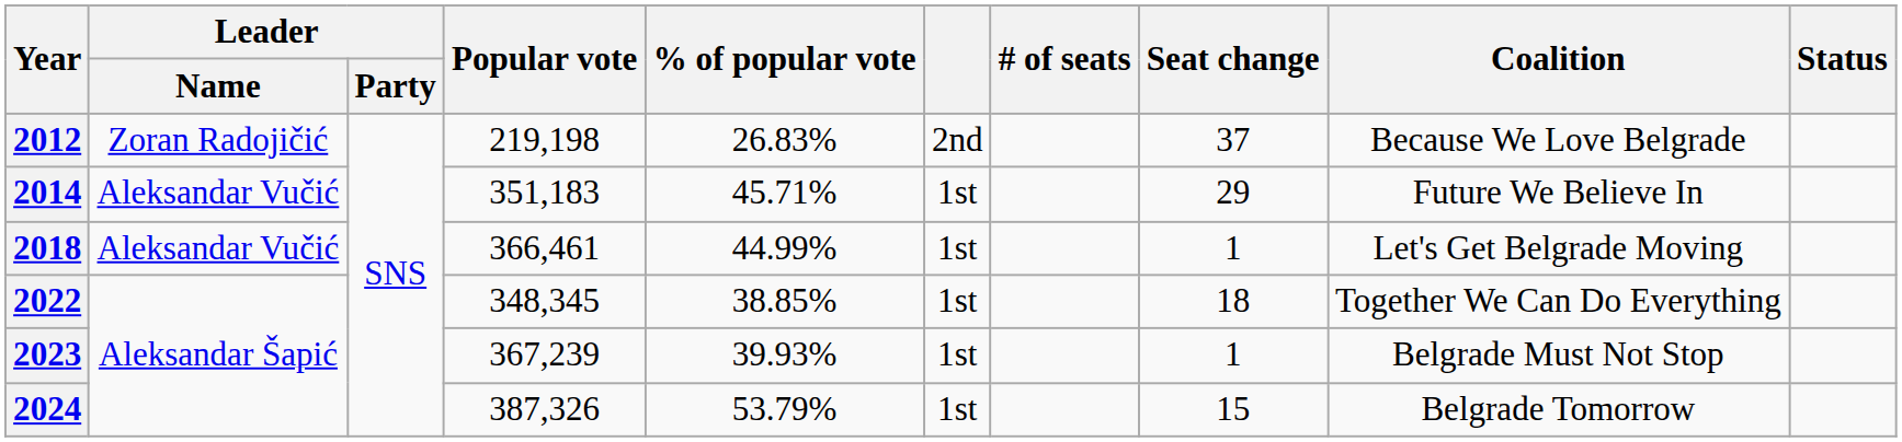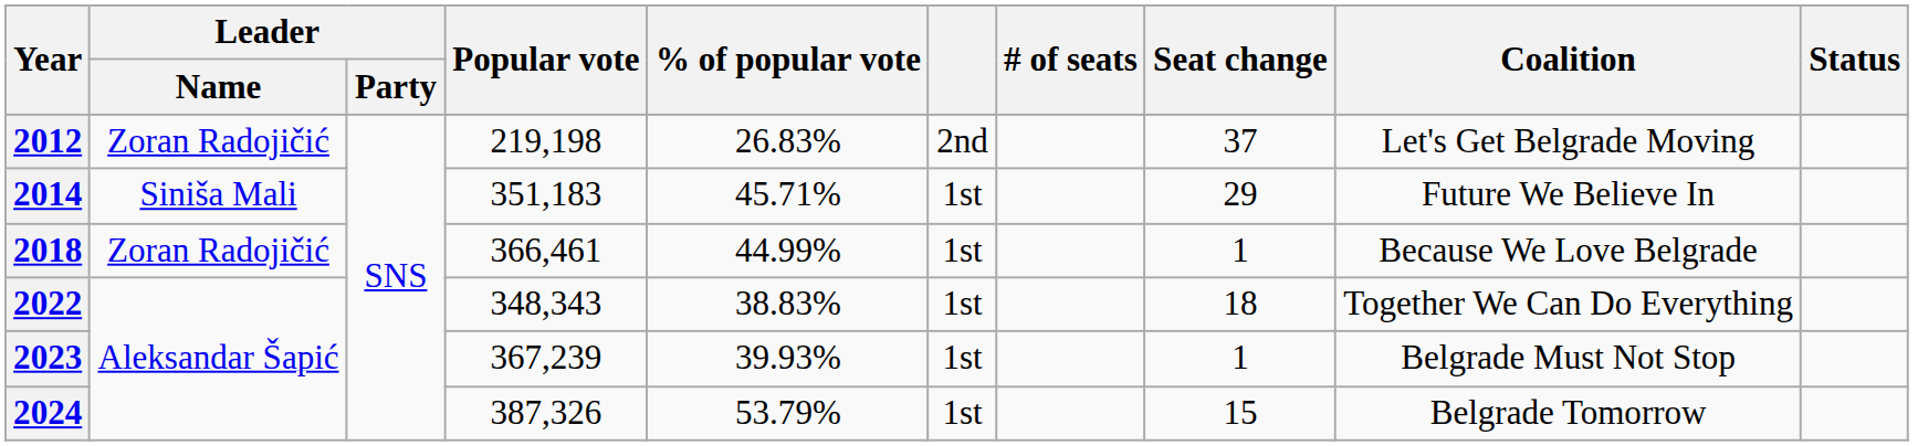2012 | Coalition: Because We Love Belgrade -> Let's Get Belgrade Moving
2014 | Leader / Name: Aleksandar Vučić -> Siniša Mali
2018 | Leader / Name: Aleksandar Vučić -> Zoran Radojičić
2018 | Coalition: Let's Get Belgrade Moving -> Because We Love Belgrade
2022 | Popular vote: 348,345 -> 348,343
2022 | % of popular vote: 38.85% -> 38.83%
